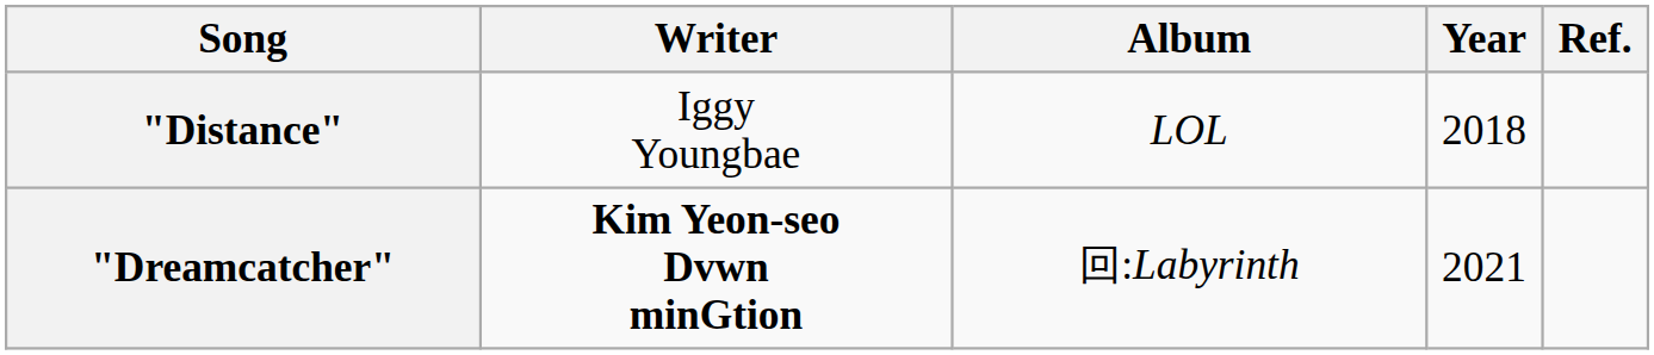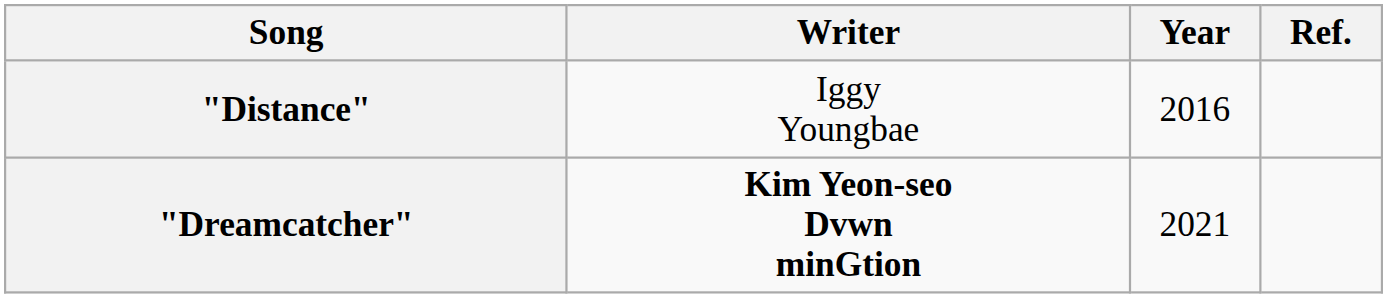- column: Album | LOL | 回:Labyrinth
"Distance" | Year: 2018 -> 2016
